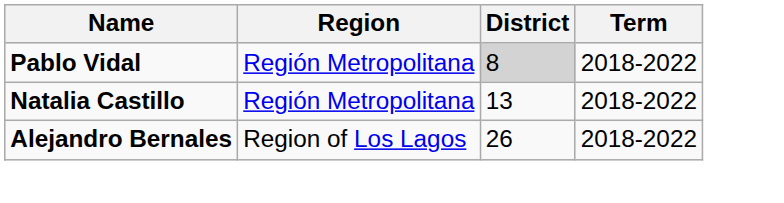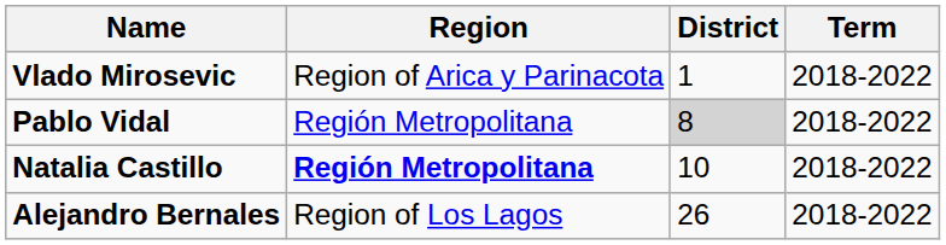+ row: Vlado Mirosevic | Region of Arica y Parinacota | 1 | 2018-2022
Natalia Castillo | Region: normal -> bold
Natalia Castillo | District: 13 -> 10
